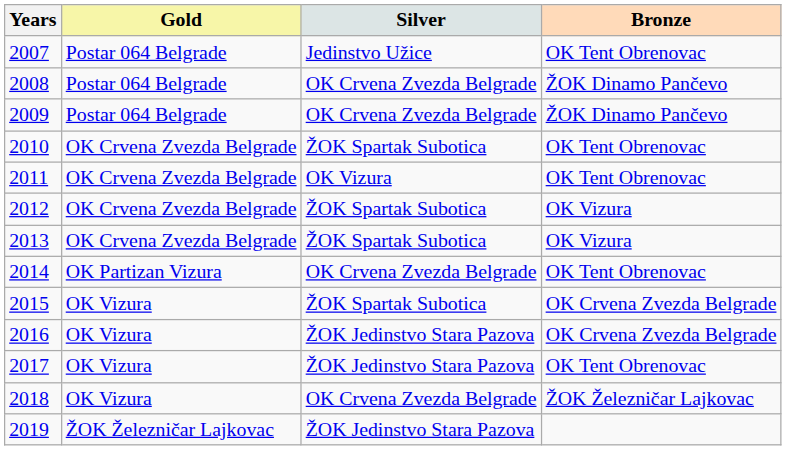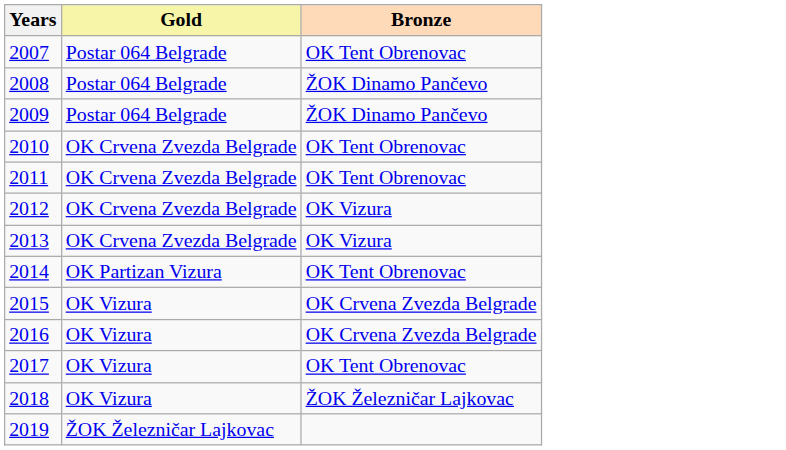- column: Silver | Jedinstvo Užice | OK Crvena Zvezda Belgrade | OK Crvena Zvezda Belgrade | ŽOK Spartak Subotica | OK Vizura | ŽOK Spartak Subotica | ŽOK Spartak Subotica | OK Crvena Zvezda Belgrade | ŽOK Spartak Subotica | ŽOK Jedinstvo Stara Pazova | ŽOK Jedinstvo Stara Pazova | OK Crvena Zvezda Belgrade | ŽOK Jedinstvo Stara Pazova
